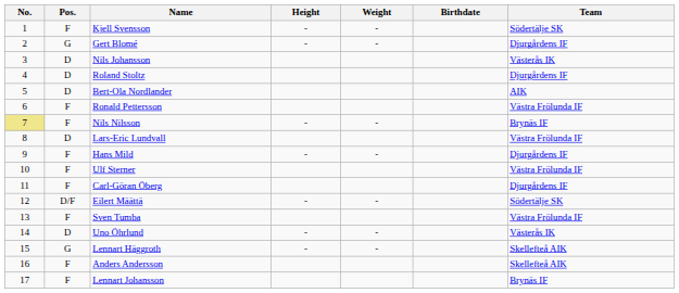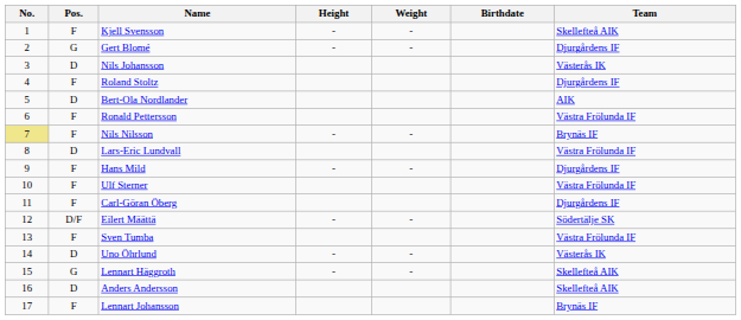Kjell Svensson | Team: Södertälje SK -> Skellefteå AIK
Roland Stoltz | Pos.: D -> F
Anders Andersson | Pos.: F -> D
